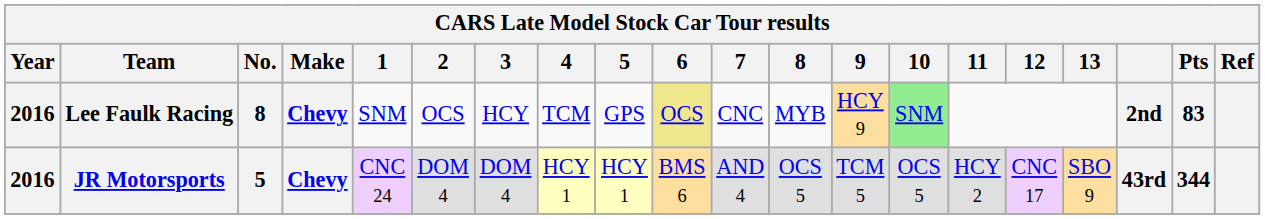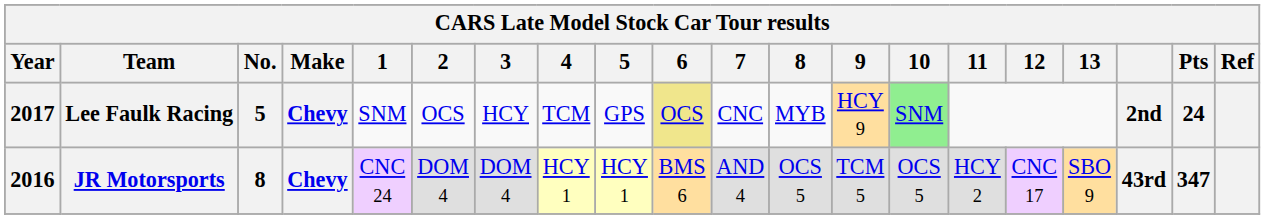Lee Faulk Racing | Year: 2016 -> 2017
Lee Faulk Racing | No.: 8 -> 5
Lee Faulk Racing | Pts: 83 -> 24
JR Motorsports | No.: 5 -> 8
JR Motorsports | Pts: 344 -> 347
